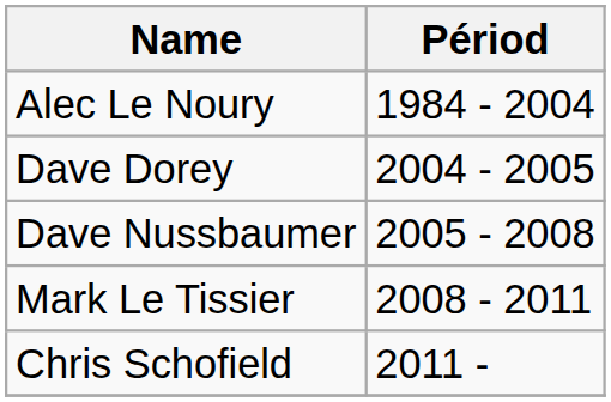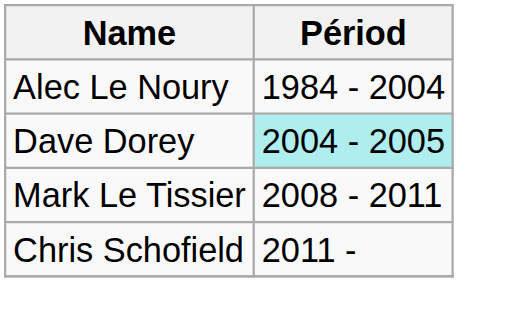Dave Dorey | Périod: no background -> paleturquoise background
- row: Dave Nussbaumer | 2005 - 2008
